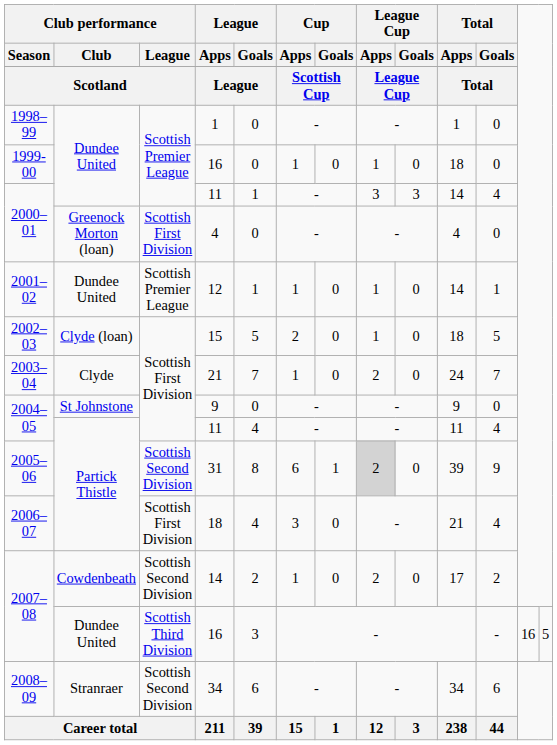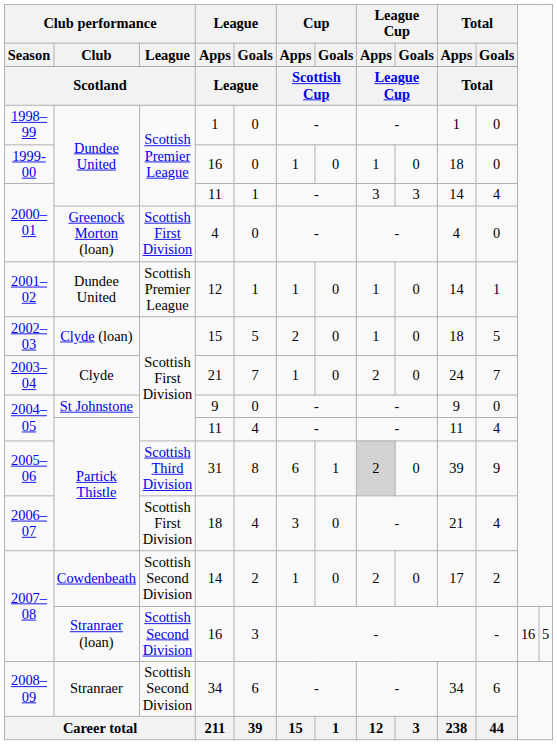31 | Club performance / League: Scottish Second Division -> Scottish Third Division
2007–08 / 16 | Club performance / Club: Dundee United -> Stranraer (loan)
2007–08 / 16 | Club performance / League: Scottish Third Division -> Scottish Second Division
